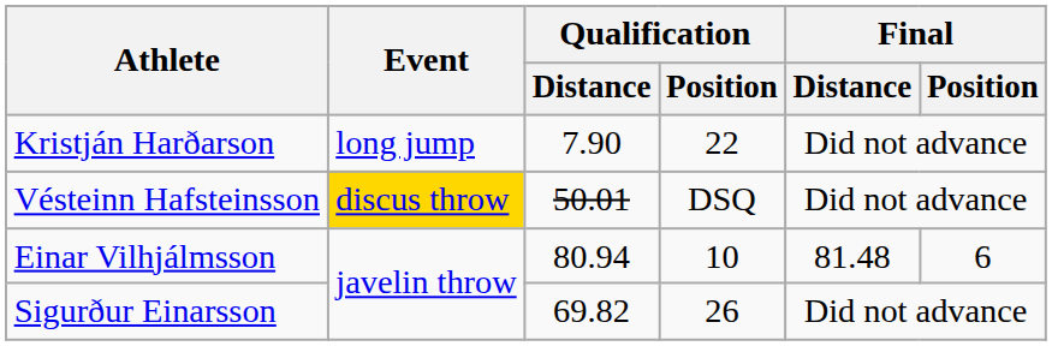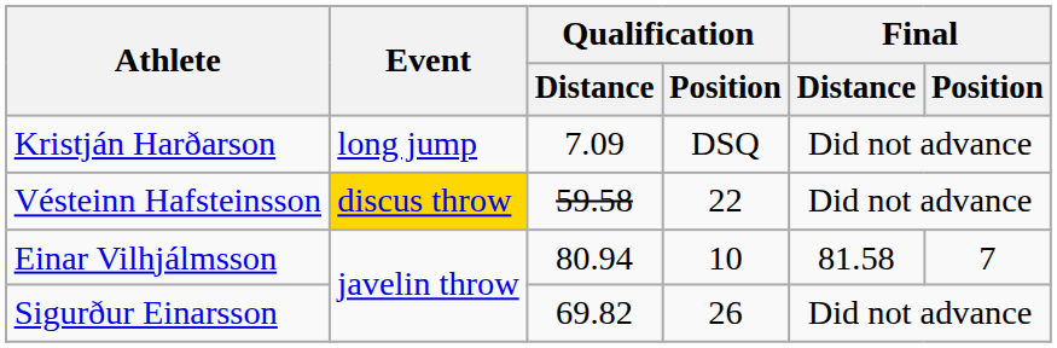Kristján Harðarson | Qualification / Distance: 7.90 -> 7.09
Kristján Harðarson | Qualification / Position: 22 -> DSQ
Vésteinn Hafsteinsson | Qualification / Distance: 50.01 -> 59.58
Vésteinn Hafsteinsson | Qualification / Position: DSQ -> 22
Einar Vilhjálmsson | Final / Distance: 81.48 -> 81.58
Einar Vilhjálmsson | Final / Position: 6 -> 7
